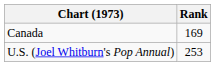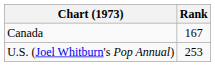Canada | Rank: 169 -> 167
